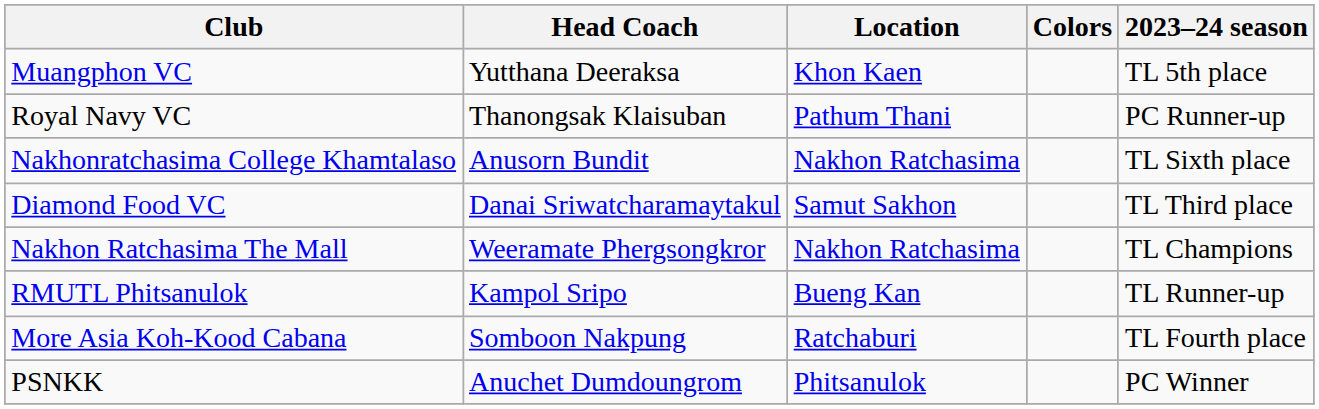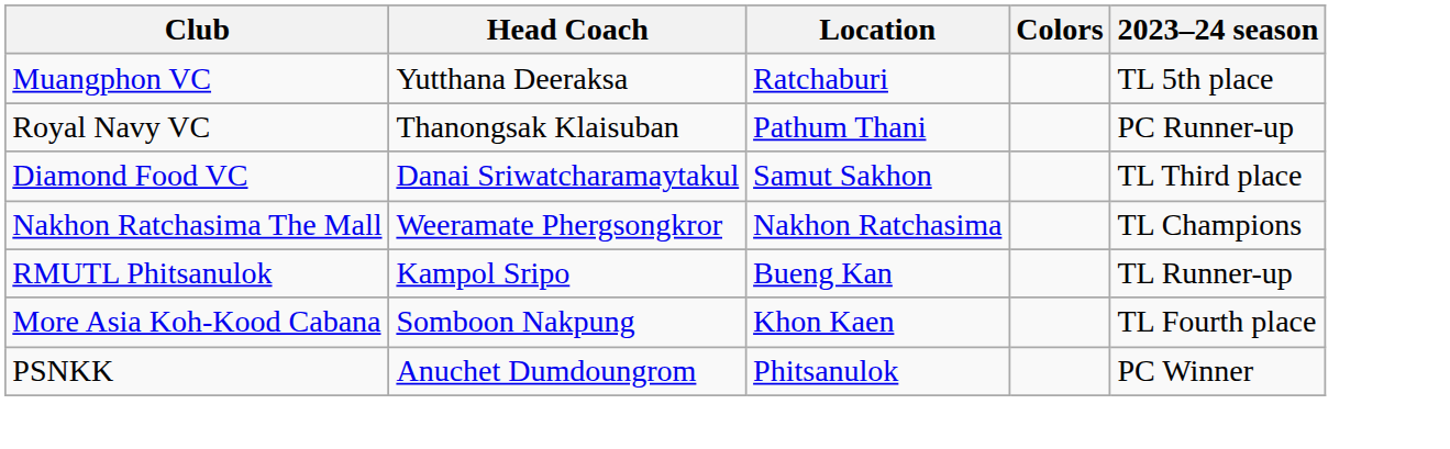Muangphon VC | Location: Khon Kaen -> Ratchaburi
- row: Nakhonratchasima College Khamtalaso | Anusorn Bundit | Nakhon Ratchasima | TL Sixth place
More Asia Koh-Kood Cabana | Location: Ratchaburi -> Khon Kaen
